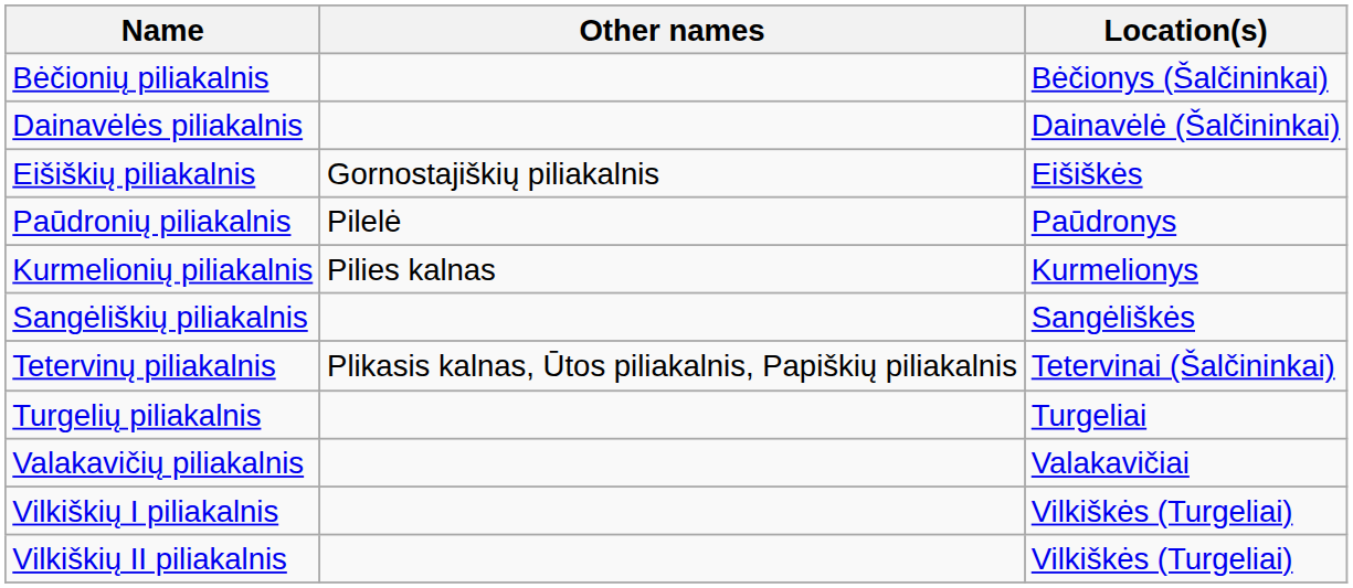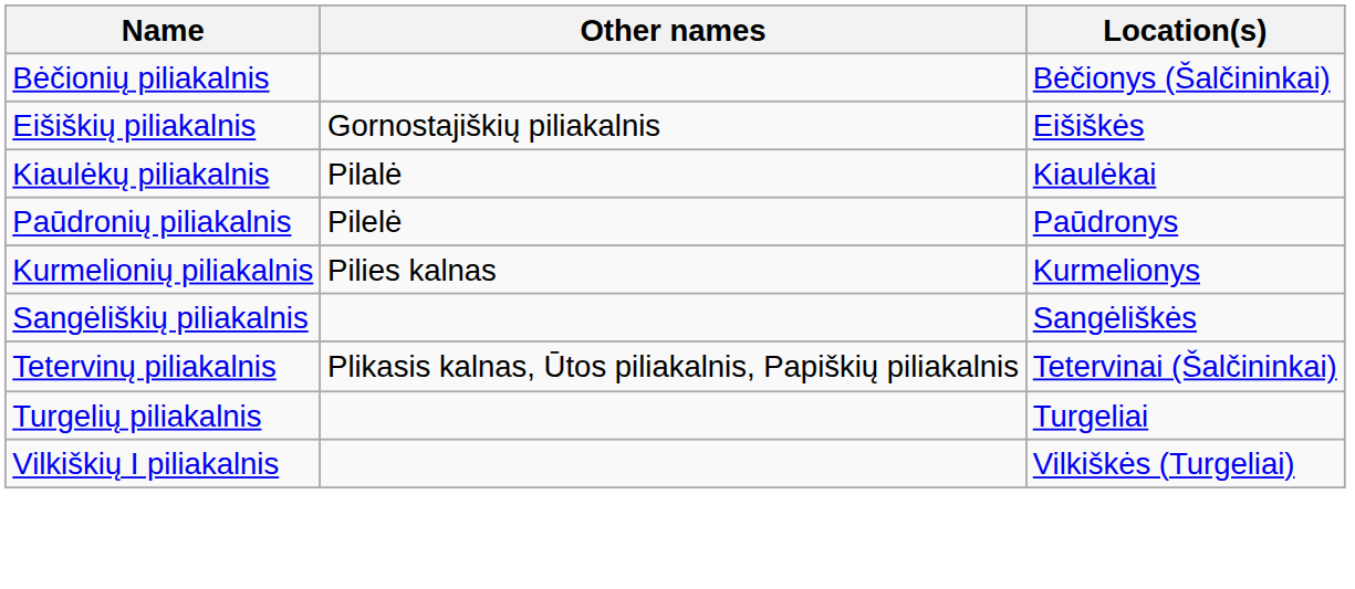- row: Dainavėlės piliakalnis | Dainavėlė (Šalčininkai)
+ row: Kiaulėkų piliakalnis | Pilalė | Kiaulėkai
- row: Valakavičių piliakalnis | Valakavičiai
- row: Vilkiškių II piliakalnis | Vilkiškės (Turgeliai)
